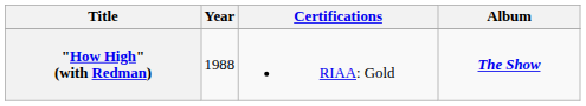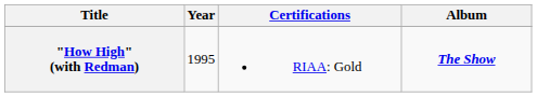"How High" (with Redman) | Year: 1988 -> 1995
